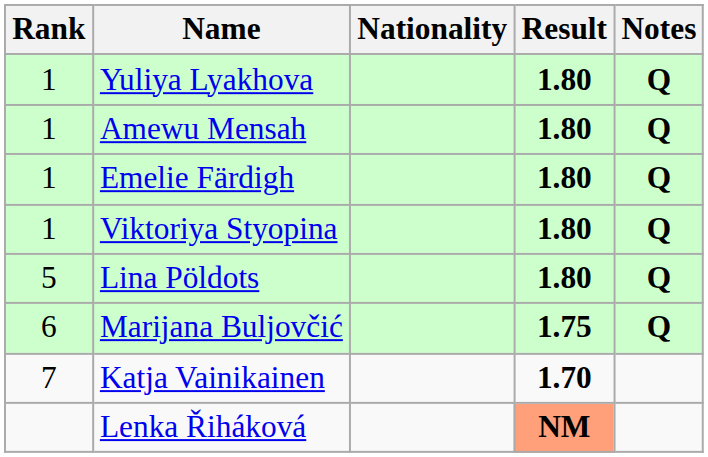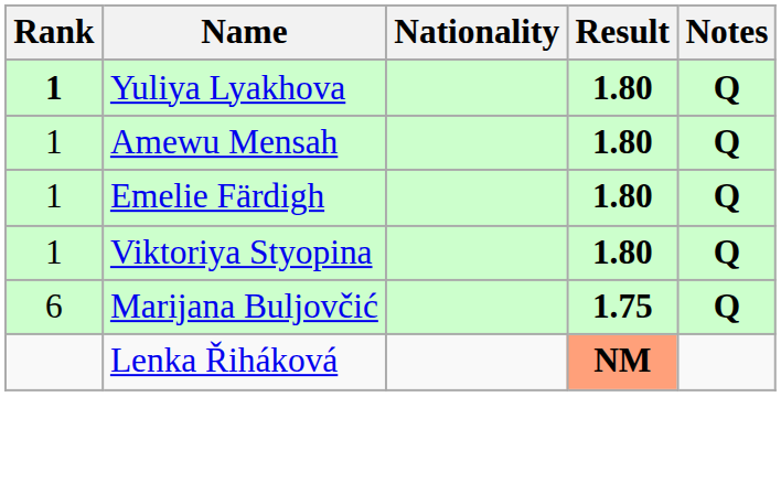Yuliya Lyakhova | Rank: normal -> bold
- row: 5 | Lina Pöldots | 1.80 | Q
- row: 7 | Katja Vainikainen | 1.70
